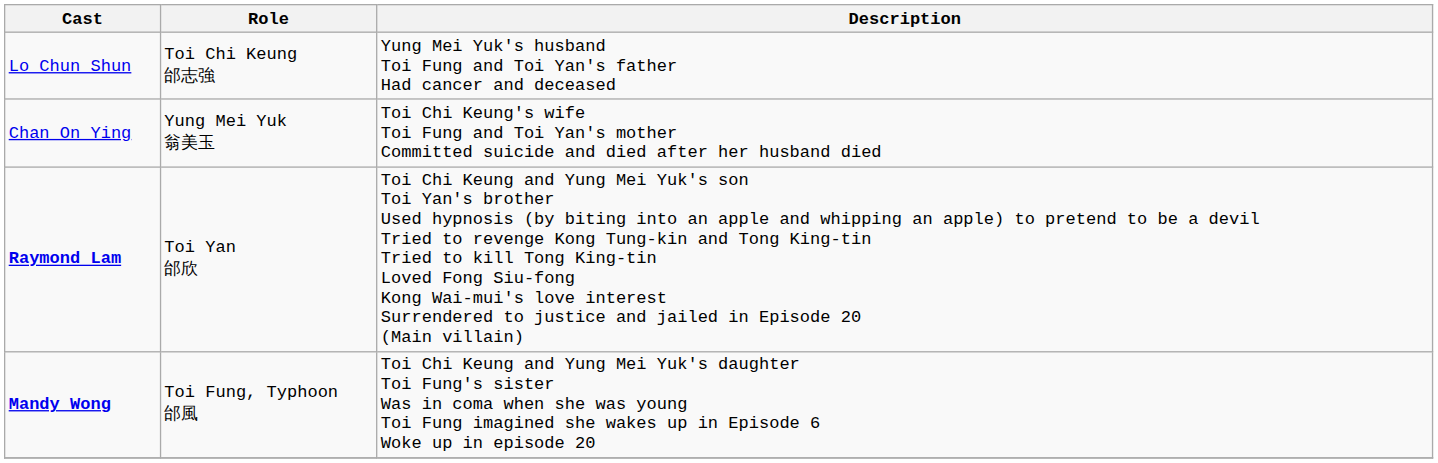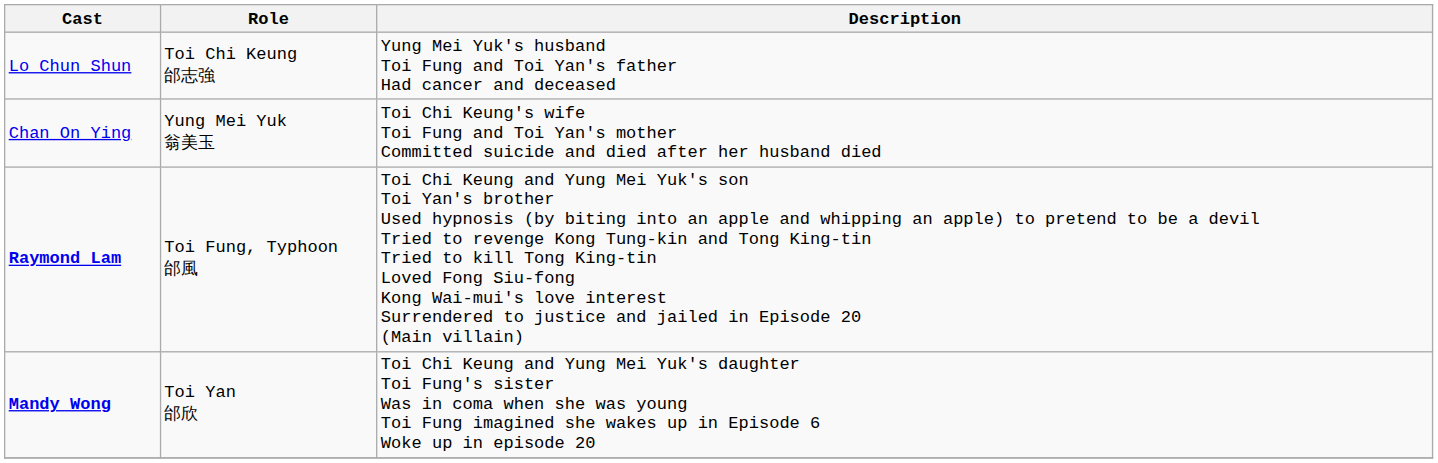Raymond Lam | Role: Toi Yan 邰欣 -> Toi Fung, Typhoon 邰風
Mandy Wong | Role: Toi Fung, Typhoon 邰風 -> Toi Yan 邰欣
